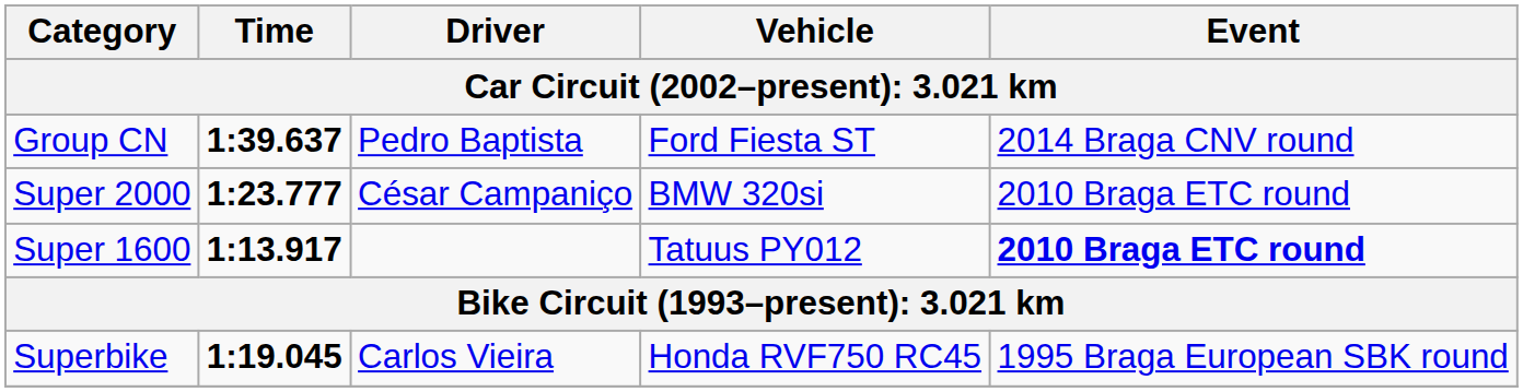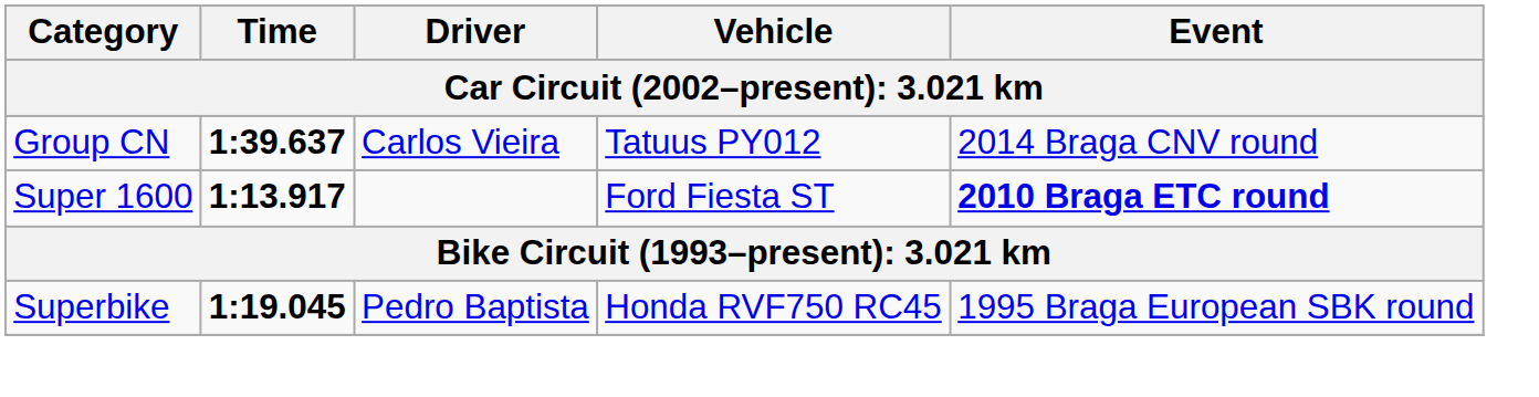Group CN | Driver: Pedro Baptista -> Carlos Vieira
Group CN | Vehicle: Ford Fiesta ST -> Tatuus PY012
- row: Super 2000 | 1:23.777 | César Campaniço | BMW 320si | 2010 Braga ETC round
Super 1600 | Vehicle: Tatuus PY012 -> Ford Fiesta ST
Superbike | Driver: Carlos Vieira -> Pedro Baptista
